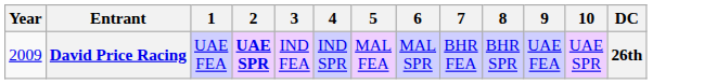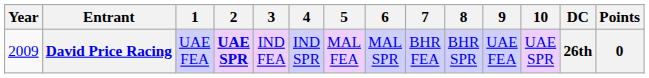+ column: Points | 0
